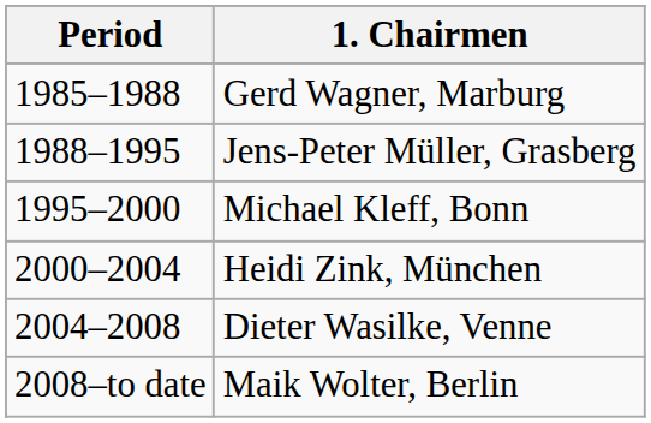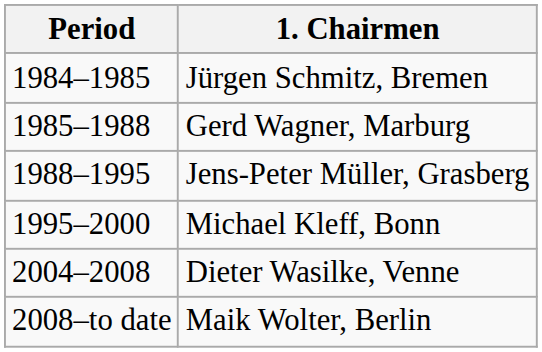+ row: 1984–1985 | Jürgen Schmitz, Bremen
- row: 2000–2004 | Heidi Zink, München
